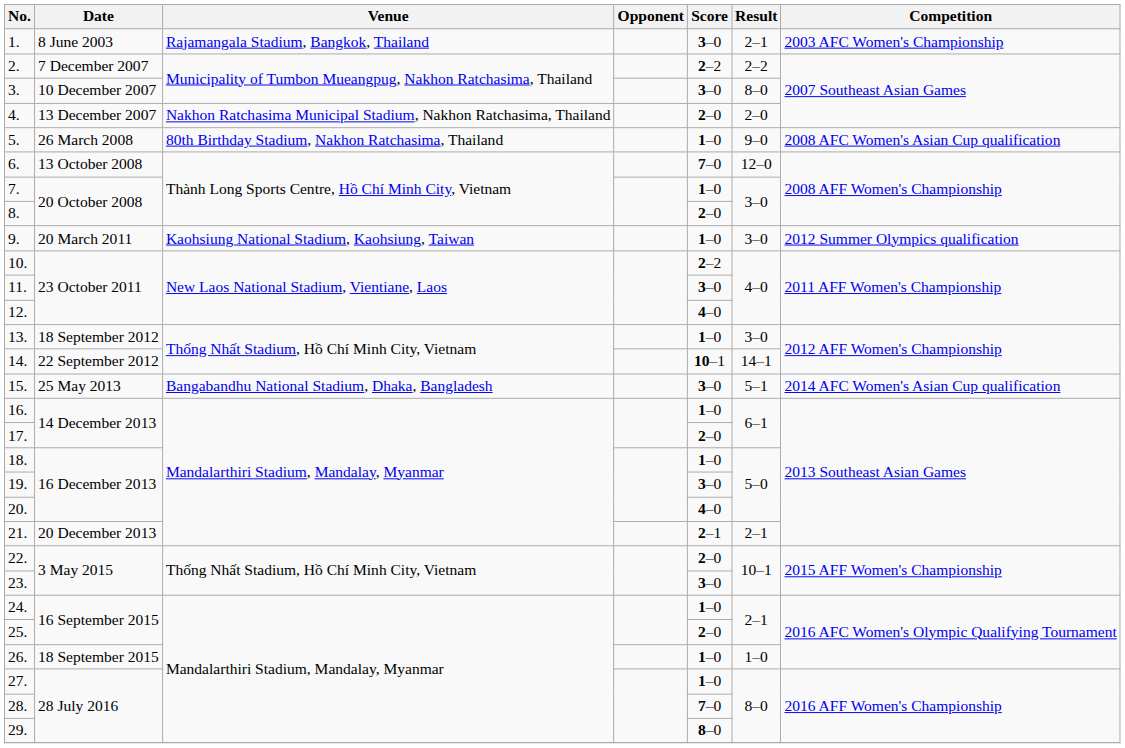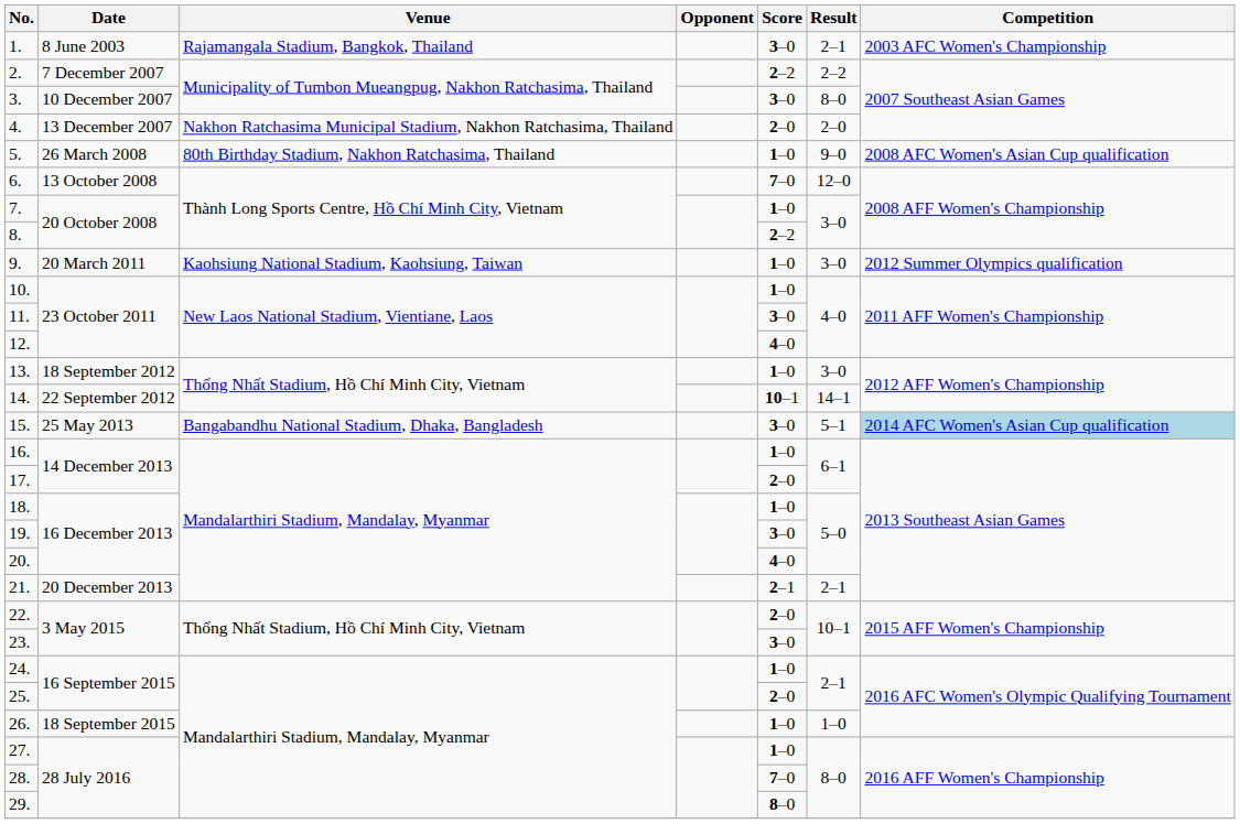8. | Score: 2–0 -> 2–2
10. | Score: 2–2 -> 1–0
15. | Competition: no background -> lightblue background
